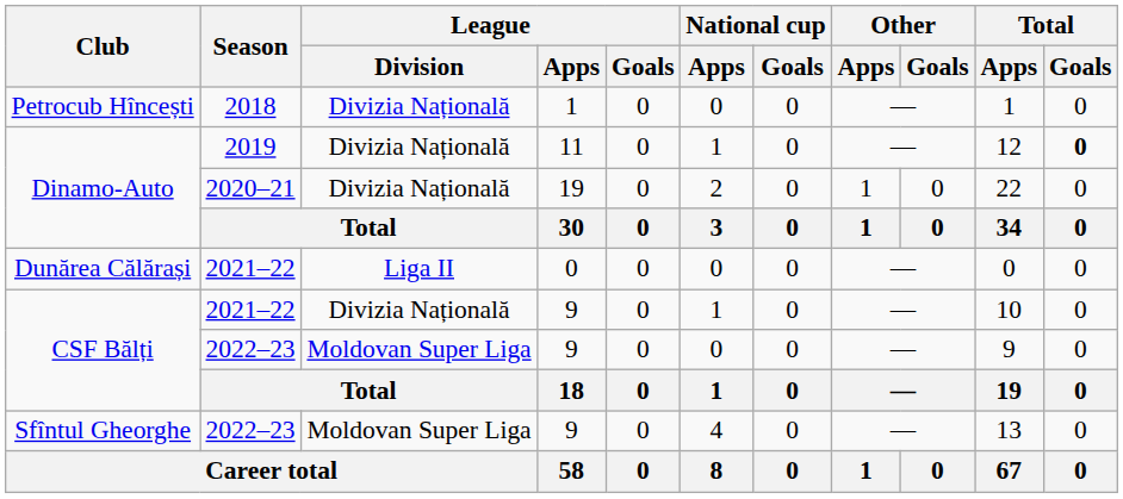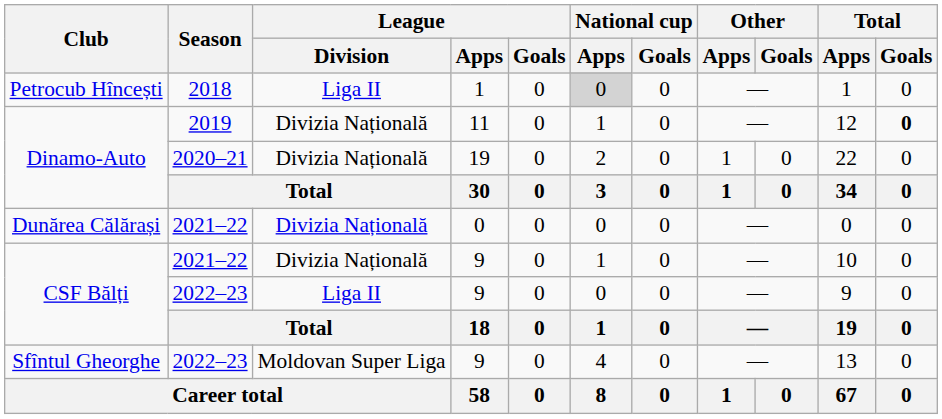Petrocub Hîncești | League / Division: Divizia Națională -> Liga II
Petrocub Hîncești | National cup / Apps: no background -> lightgrey background
Dunărea Călărași | League / Division: Liga II -> Divizia Națională
CSF Bălți / 2022–23 | League / Division: Moldovan Super Liga -> Liga II
